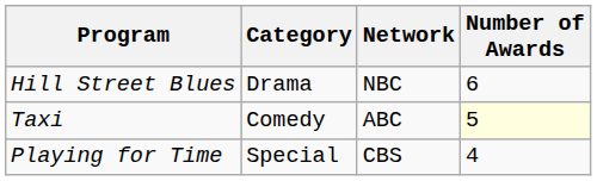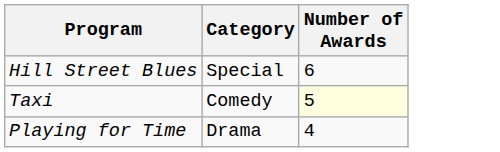- column: Network | NBC | ABC | CBS
Hill Street Blues | Category: Drama -> Special
Playing for Time | Category: Special -> Drama
